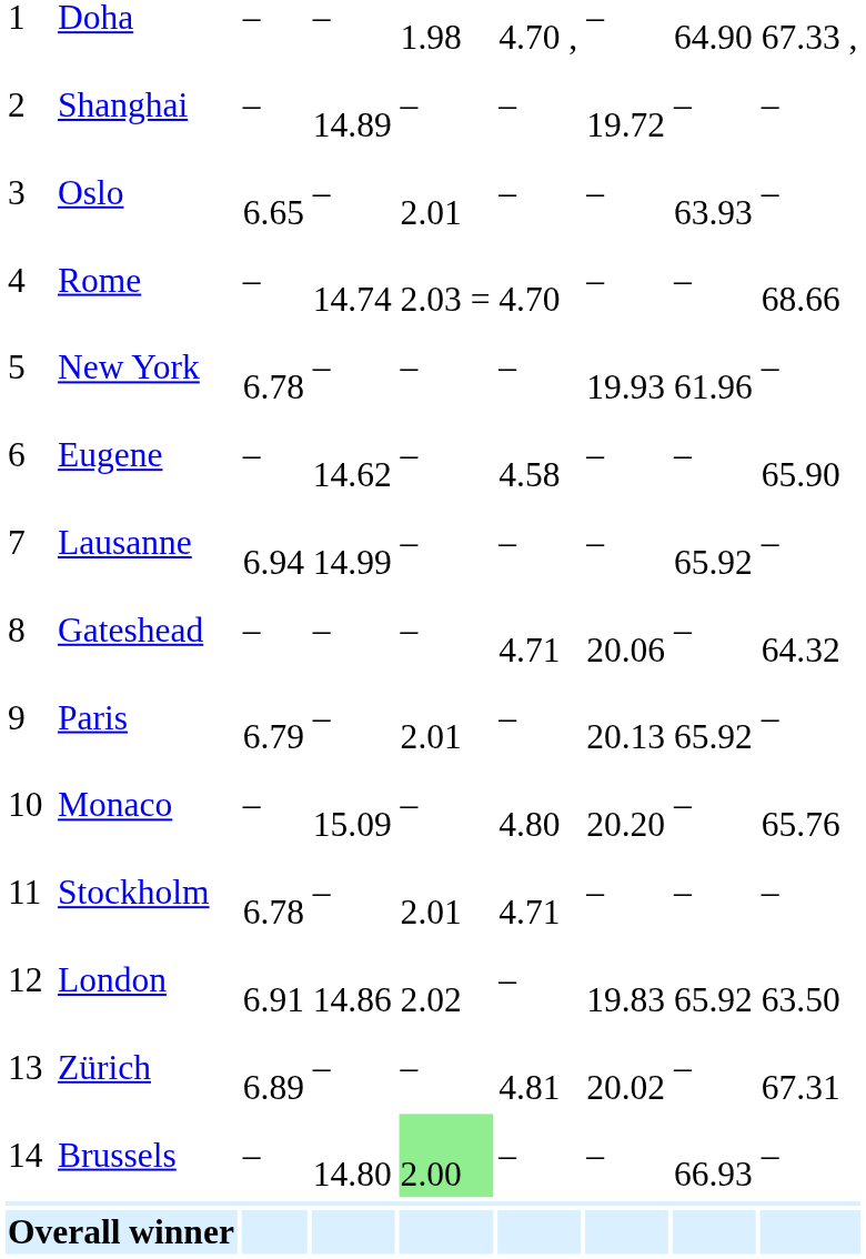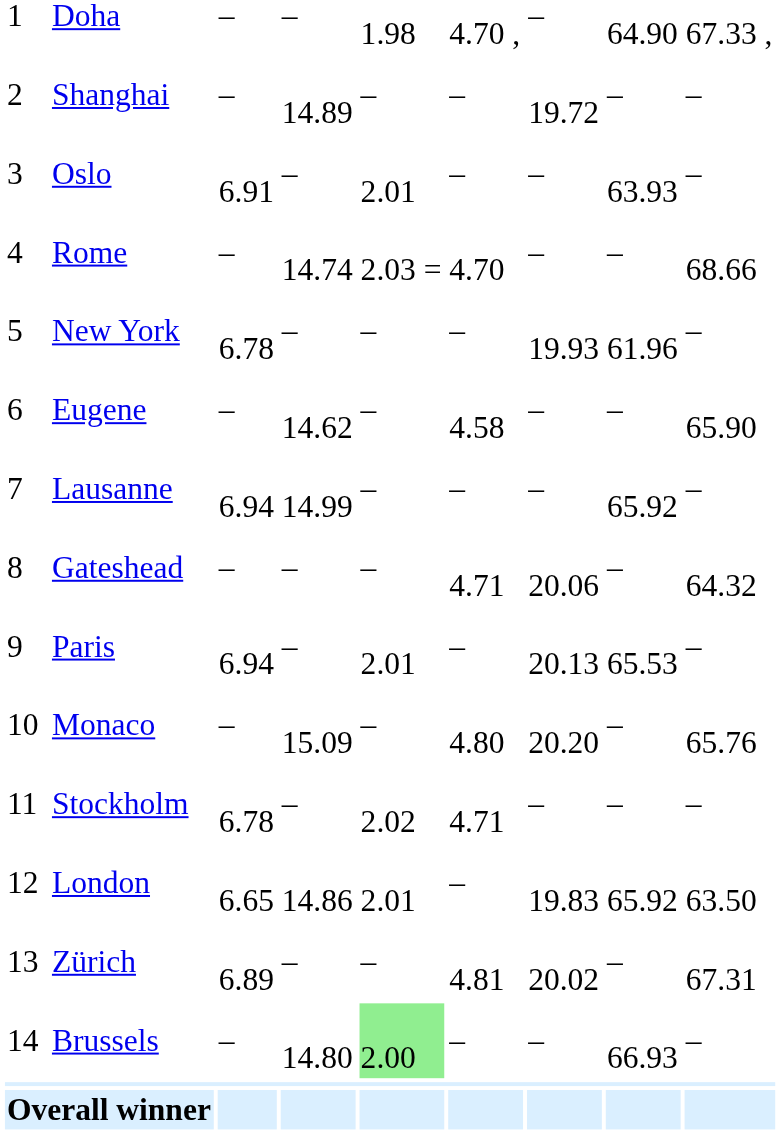Oslo | column 3: 6.65 -> 6.91
Paris | column 3: 6.79 -> 6.94
Paris | column 8: 65.92 -> 65.53
Stockholm | column 5: 2.01 -> 2.02
London | column 3: 6.91 -> 6.65
London | column 5: 2.02 -> 2.01
